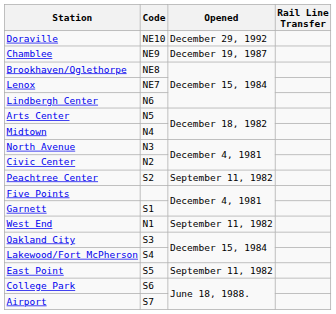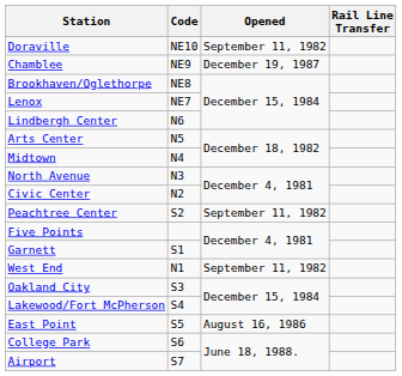Doraville | Opened: December 29, 1992 -> September 11, 1982
East Point | Opened: September 11, 1982 -> August 16, 1986
